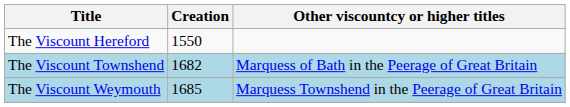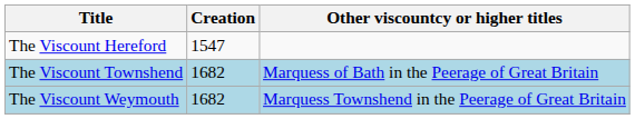The Viscount Hereford | Creation: 1550 -> 1547
The Viscount Weymouth | Creation: 1685 -> 1682
